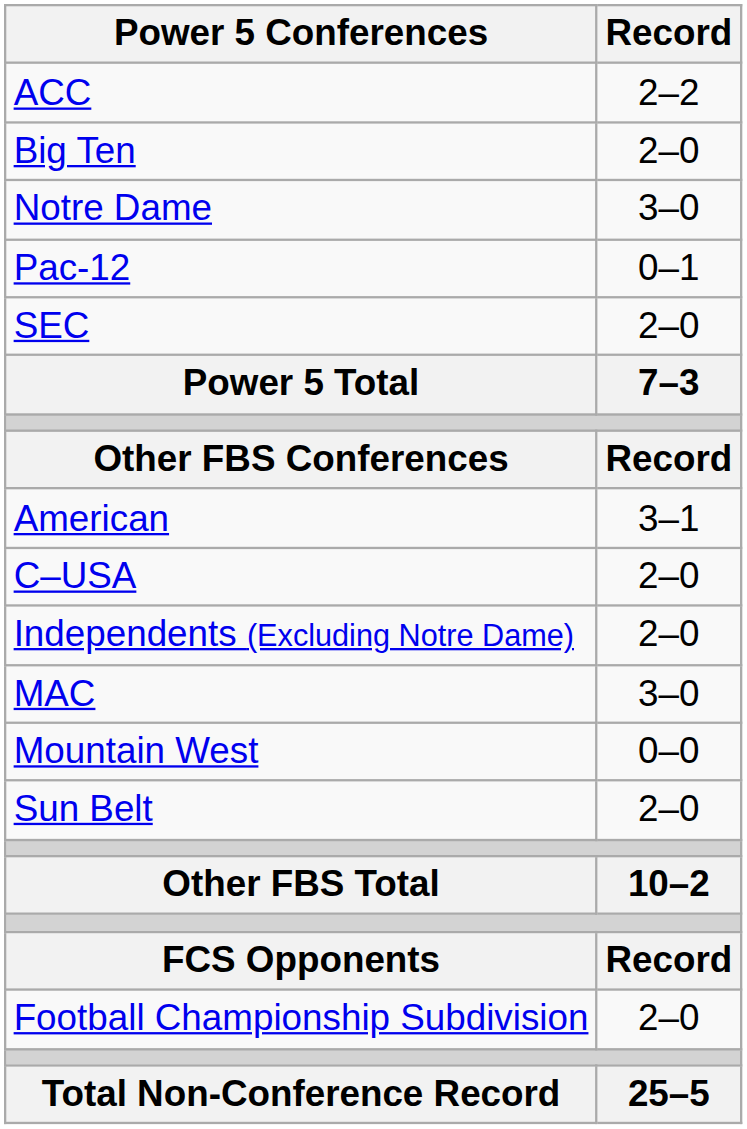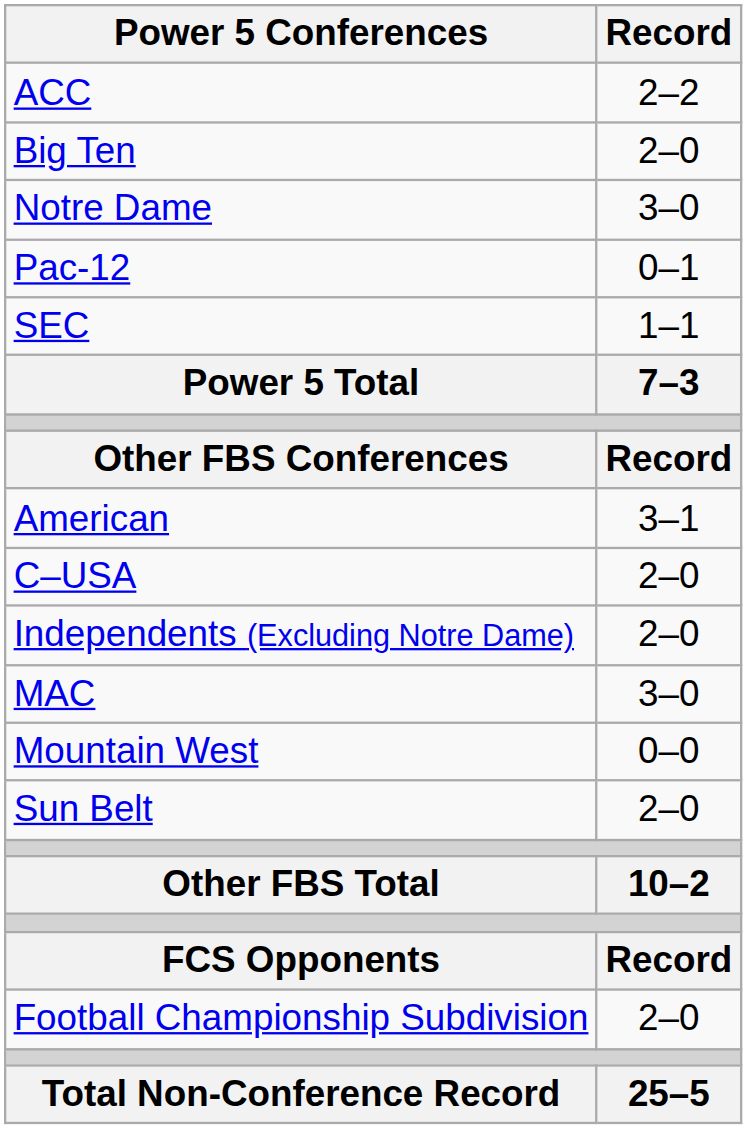SEC | Record: 2–0 -> 1–1
